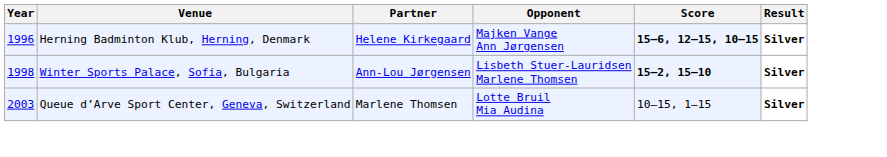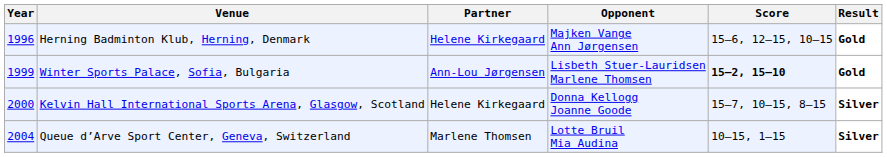Herning Badminton Klub, Herning, Denmark | Score: bold -> normal
Herning Badminton Klub, Herning, Denmark | Result: Silver -> Gold
Winter Sports Palace, Sofia, Bulgaria | Year: 1998 -> 1999
Winter Sports Palace, Sofia, Bulgaria | Result: Silver -> Gold
+ row: 2000 | Kelvin Hall International Sports Arena, Glasgow, Scotland | Helene Kirkegaard | Donna Kellogg Joanne Goode | 15–7, 10–15, 8–15 | Silver
Queue d’Arve Sport Center, Geneva, Switzerland | Year: 2003 -> 2004
